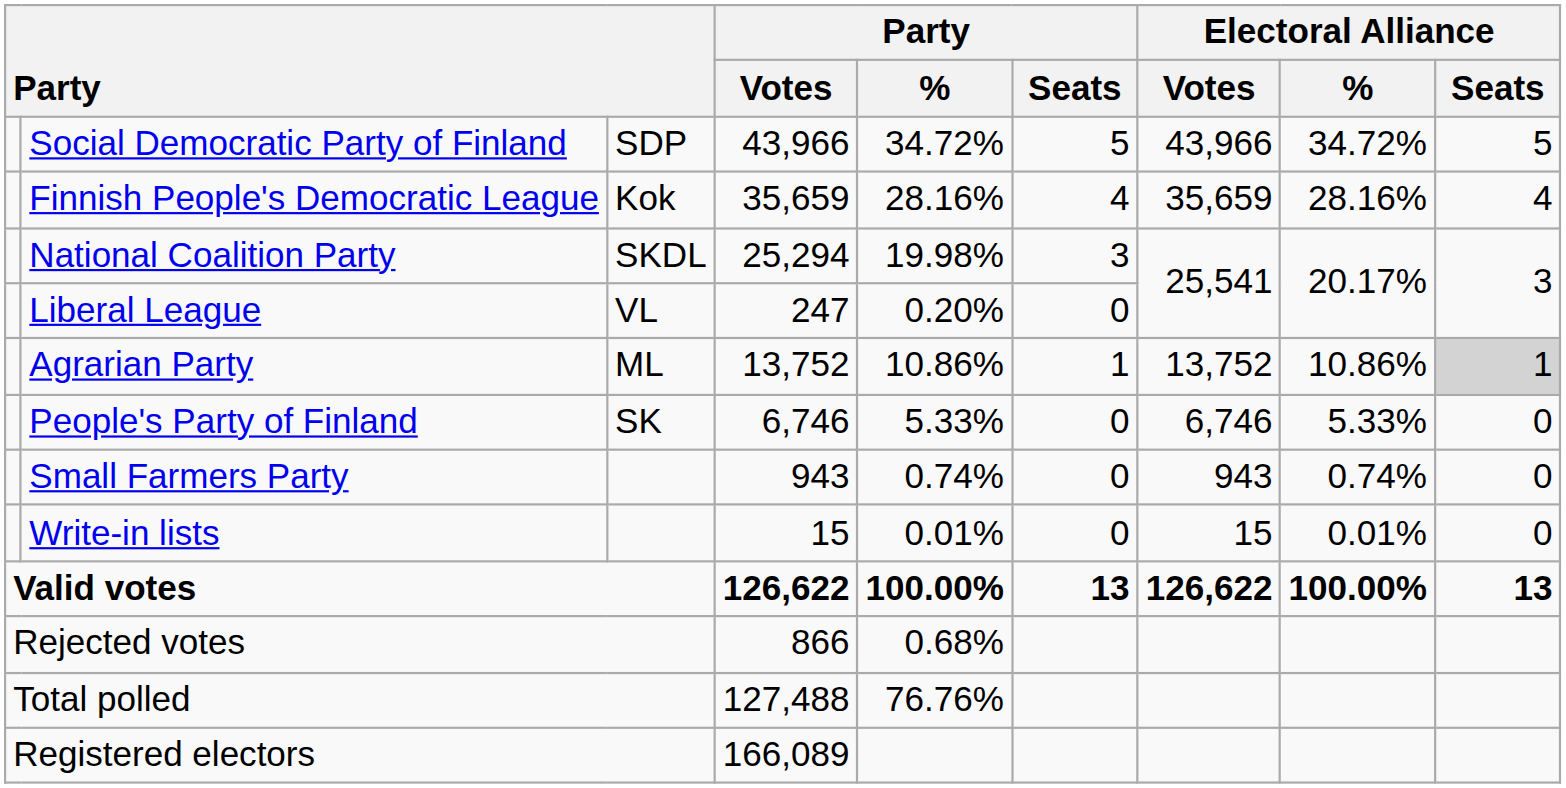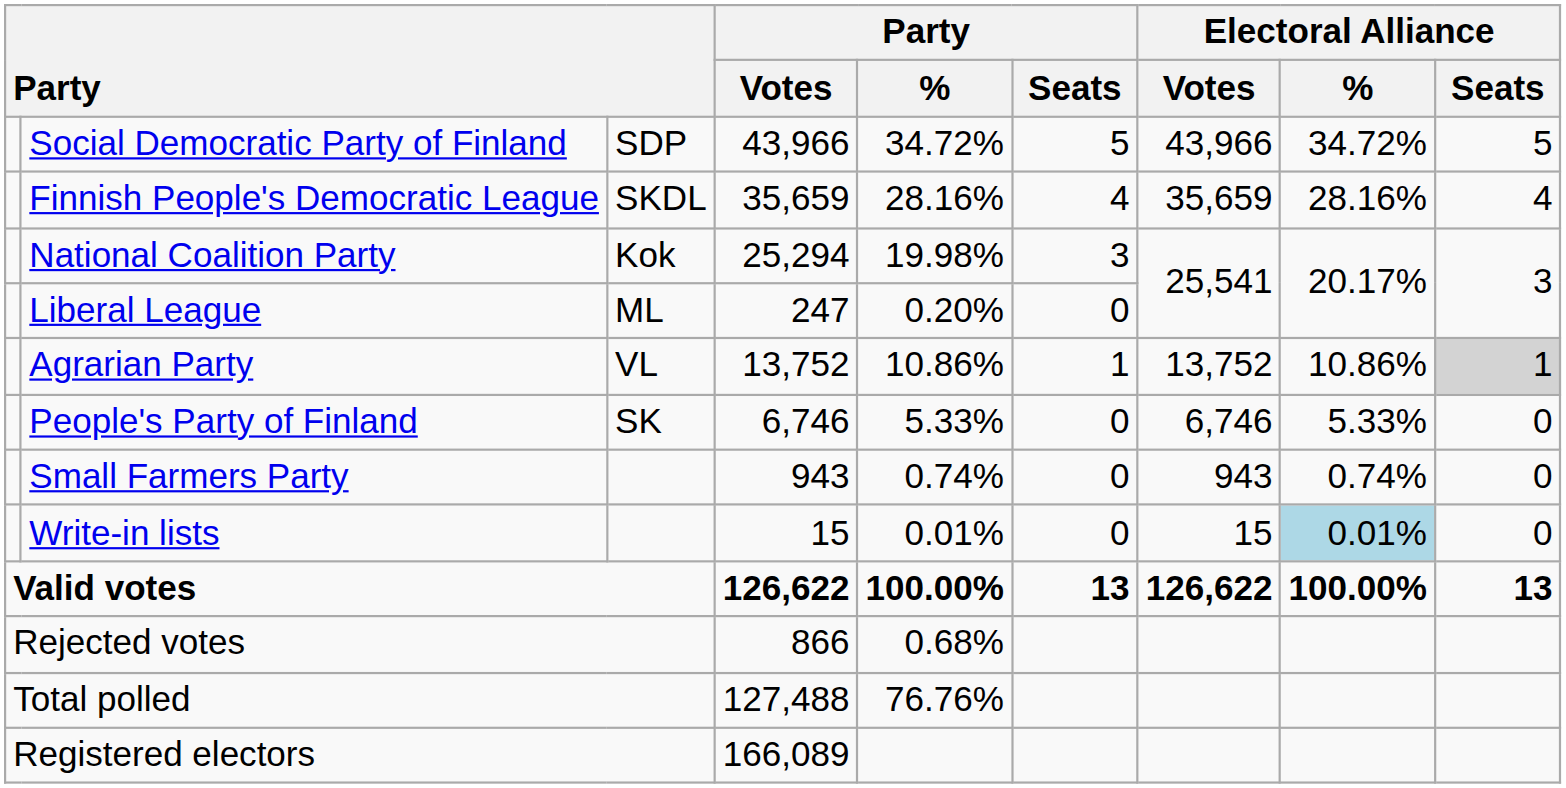Finnish People's Democratic League | column 3: Kok -> SKDL
National Coalition Party | column 3: SKDL -> Kok
Liberal League | column 3: VL -> ML
Agrarian Party | column 3: ML -> VL
Write-in lists | Electoral Alliance / %: no background -> lightblue background
